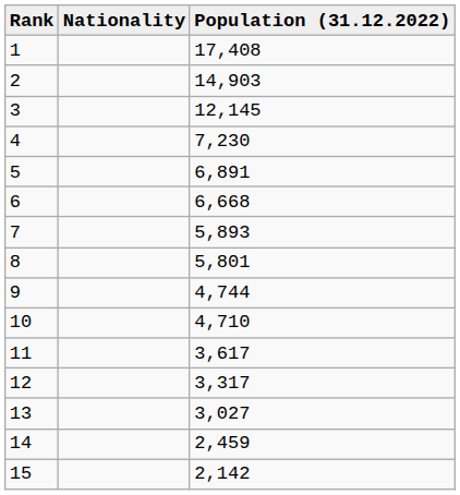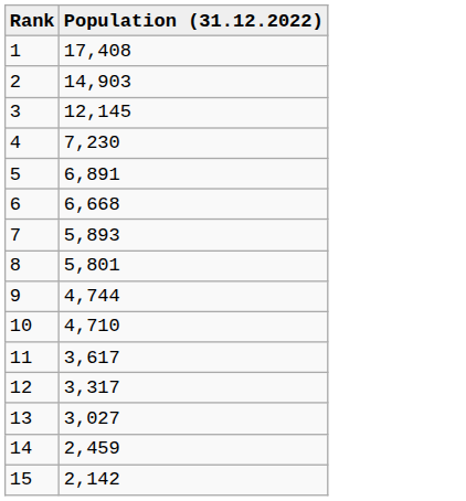- column: Nationality
